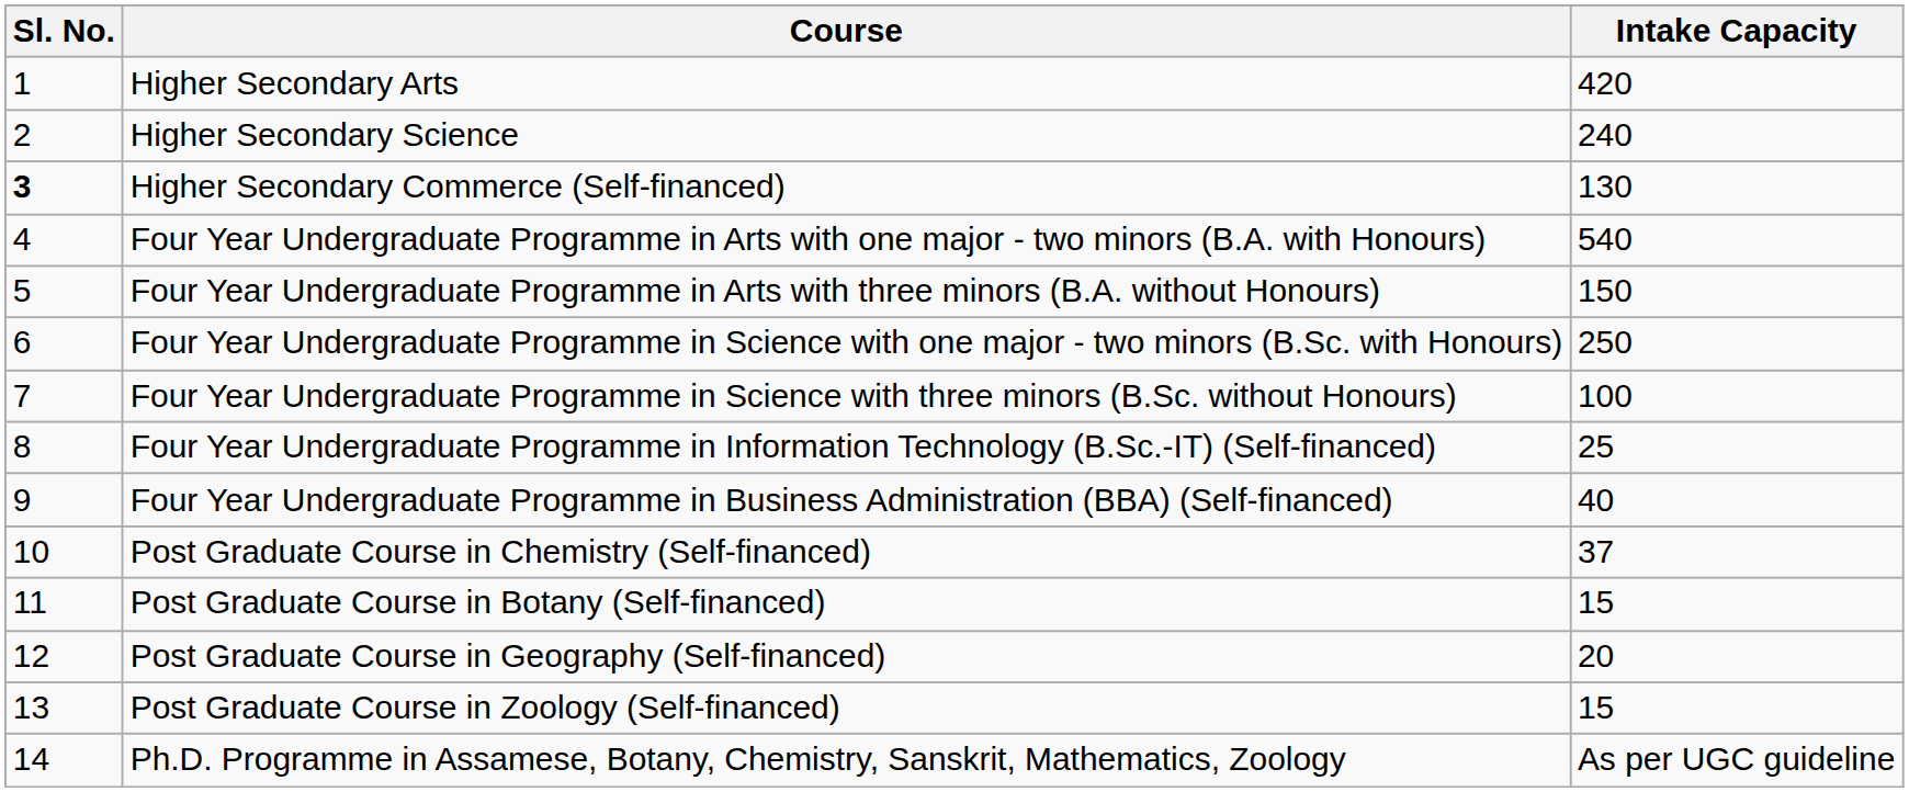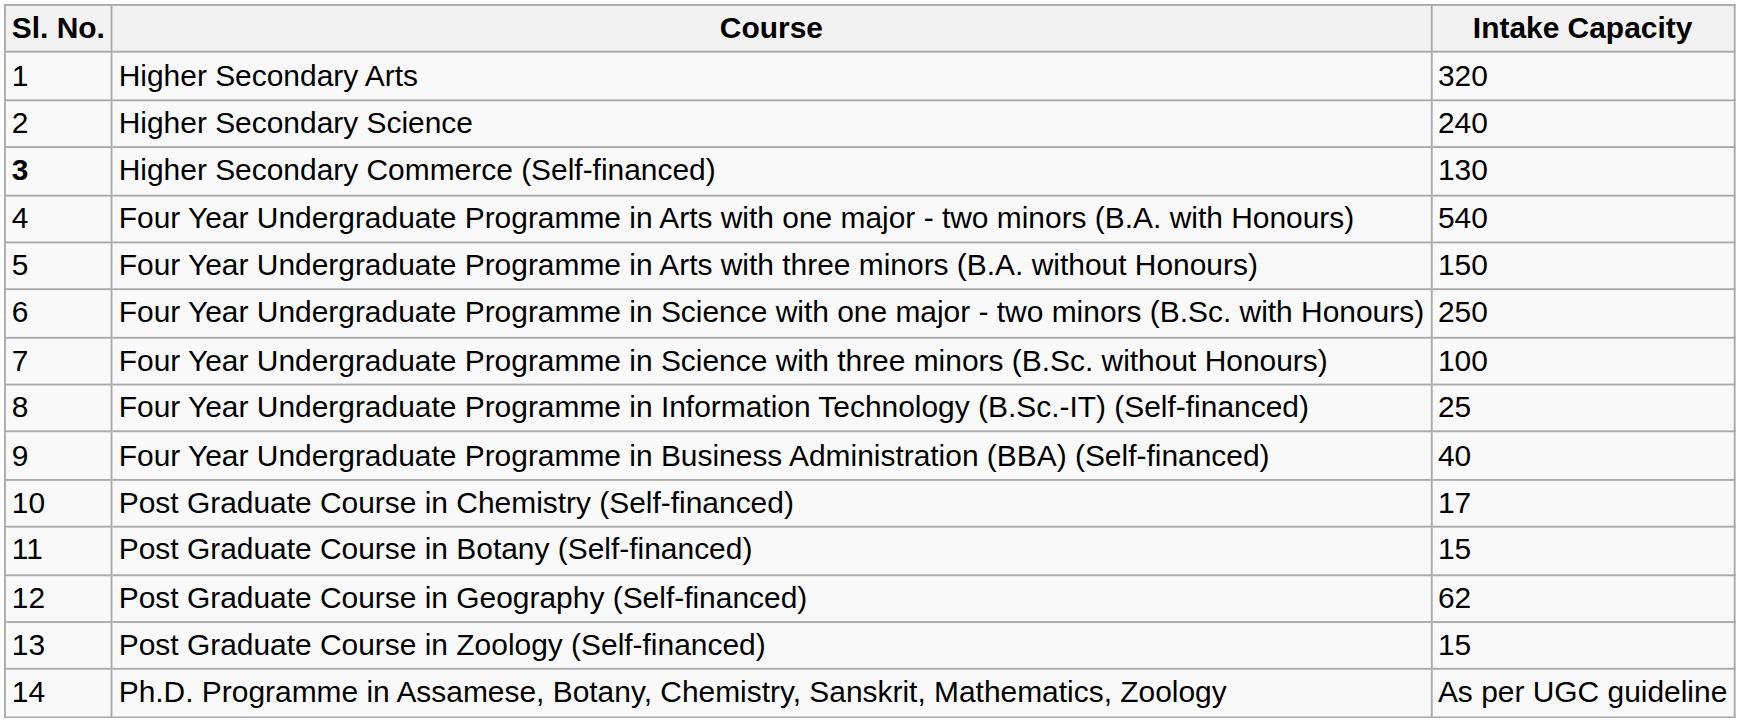Higher Secondary Arts | Intake Capacity: 420 -> 320
Post Graduate Course in Chemistry (Self-financed) | Intake Capacity: 37 -> 17
Post Graduate Course in Geography (Self-financed) | Intake Capacity: 20 -> 62
